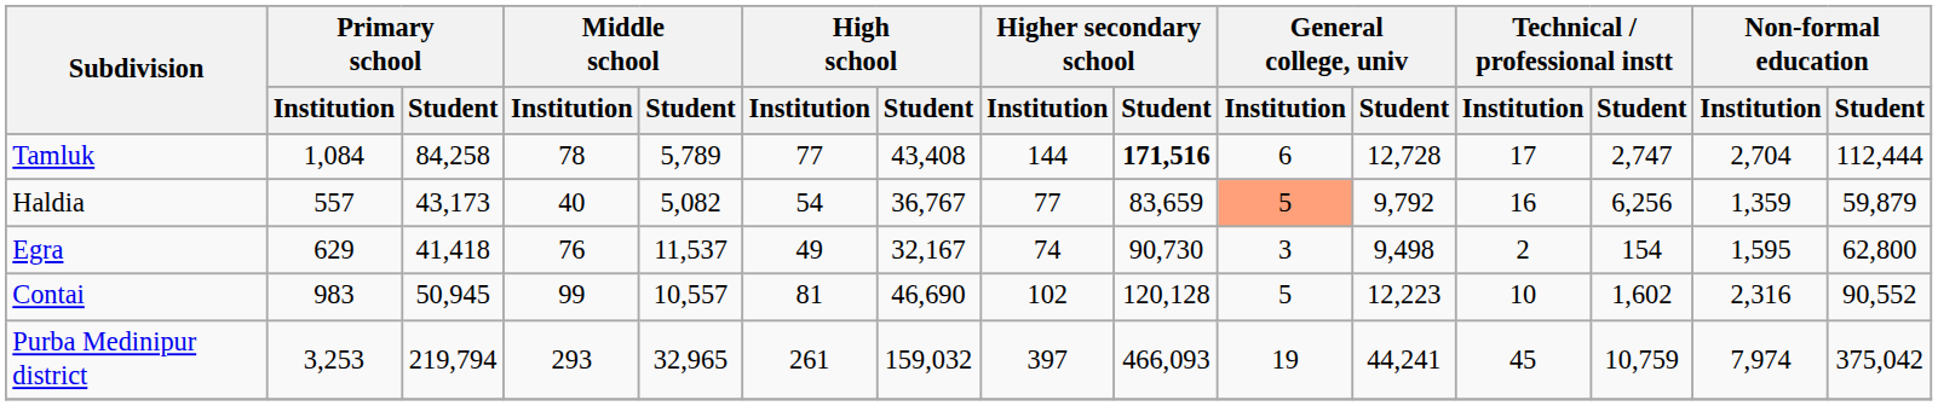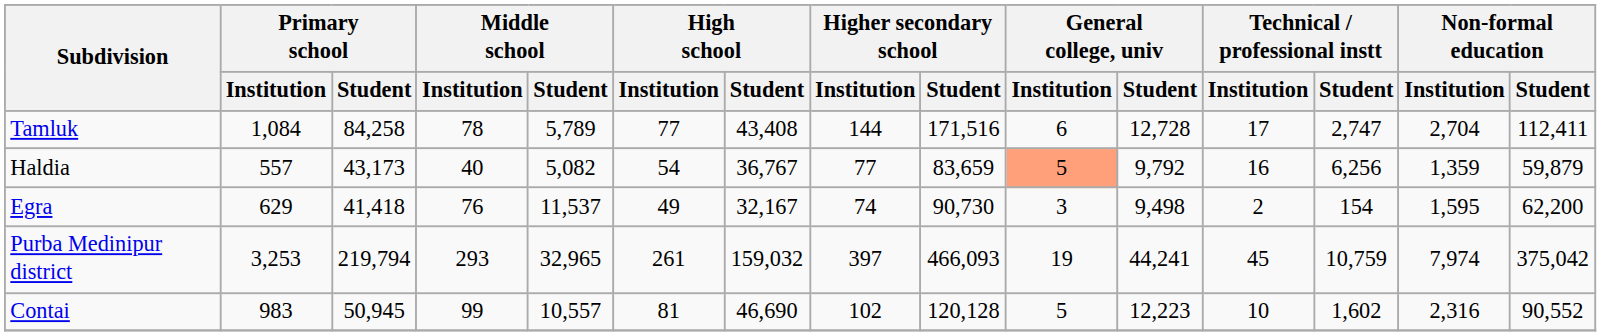Tamluk | Higher secondary school / Student: bold -> normal
Tamluk | Non-formal education / Student: 112,444 -> 112,411
Egra | Non-formal education / Student: 62,800 -> 62,200
rows swapped: Contai <-> Purba Medinipur district
